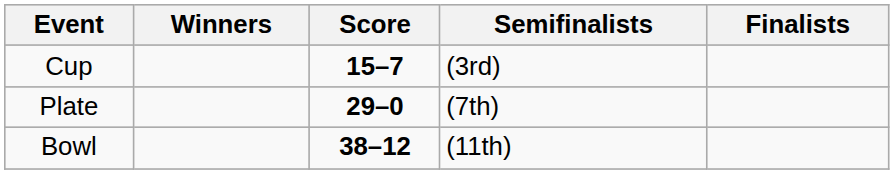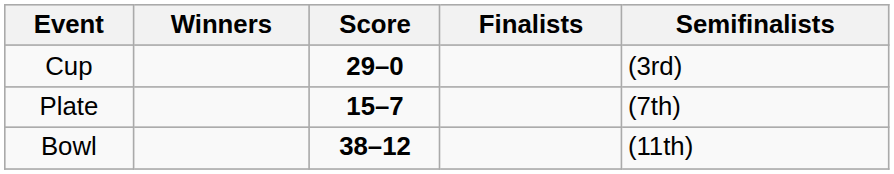columns swapped: Finalists <-> Semifinalists
Cup | Score: 15–7 -> 29–0
Plate | Score: 29–0 -> 15–7
